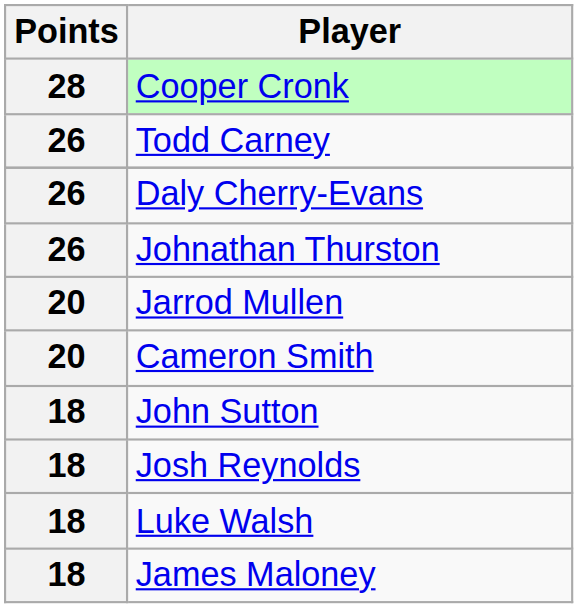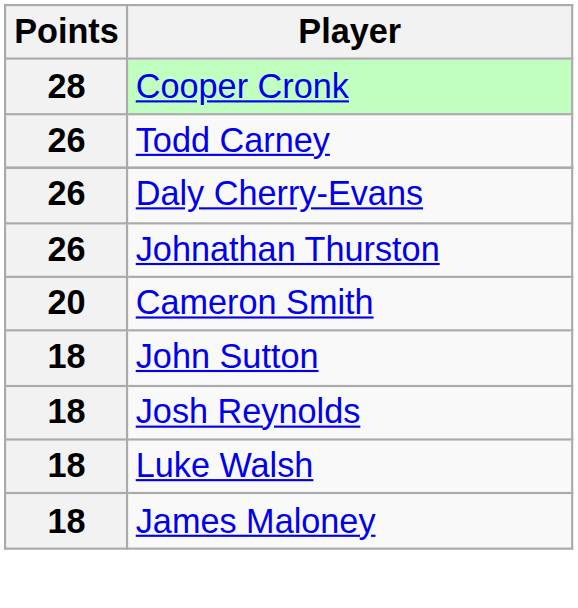- row: 20 | Jarrod Mullen
